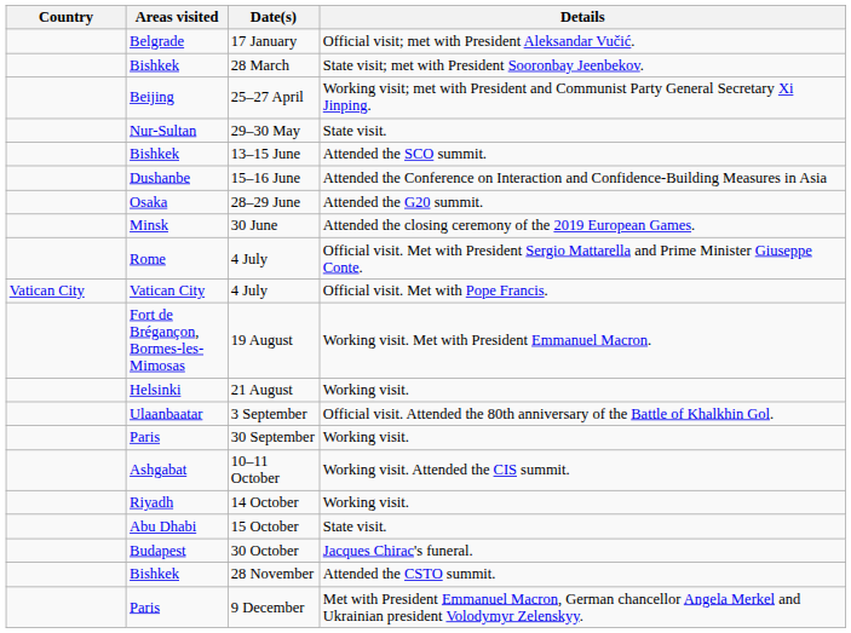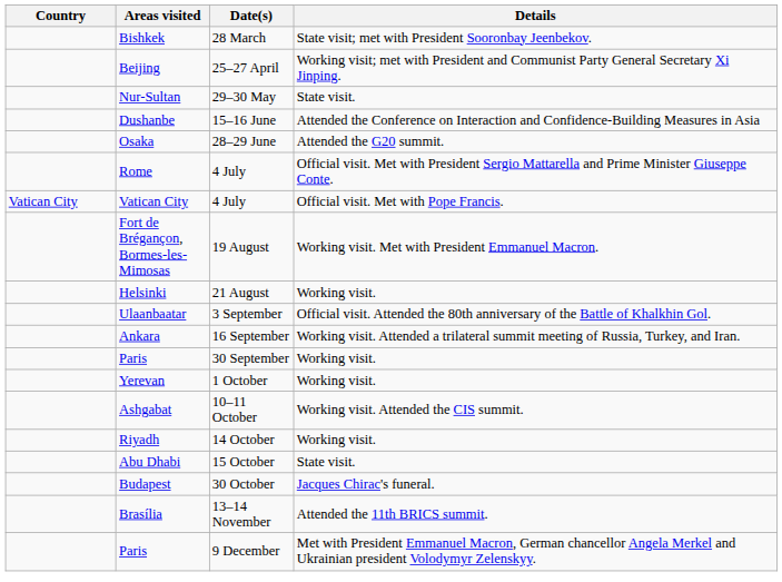- row: Belgrade | 17 January | Official visit; met with President Aleksandar Vučić.
- row: Bishkek | 13–15 June | Attended the SCO summit.
- row: Minsk | 30 June | Attended the closing ceremony of the 2019 European Games.
+ row: Ankara | 16 September | Working visit. Attended a trilateral summit meeting of Russia, Turkey, and Iran.
+ row: Yerevan | 1 October | Working visit.
+ row: Brasília | 13–14 November | Attended the 11th BRICS summit.
- row: Bishkek | 28 November | Attended the CSTO summit.
